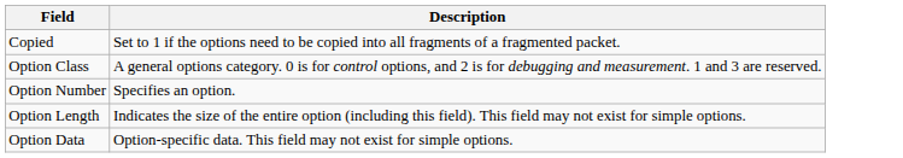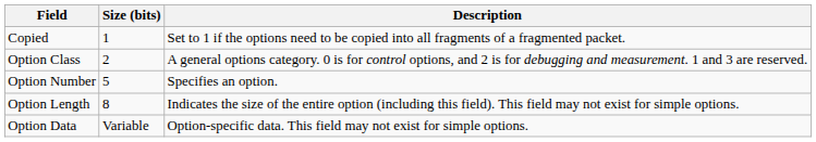+ column: Size (bits) | 1 | 2 | 5 | 8 | Variable
